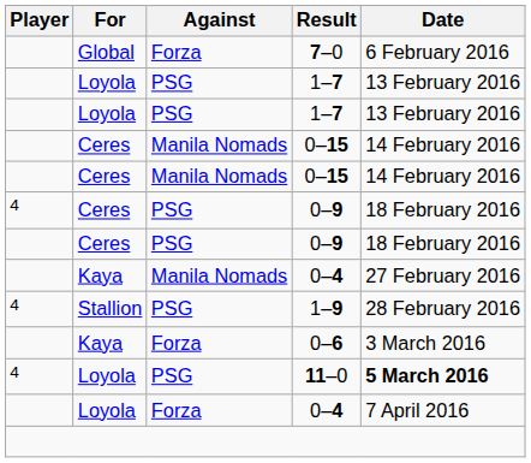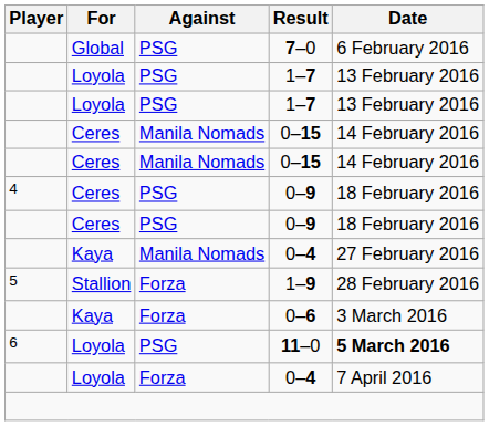7–0 | Against: Forza -> PSG
1–9 | Player: 4 -> 5
1–9 | Against: PSG -> Forza
11–0 | Player: 4 -> 6
